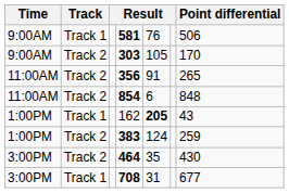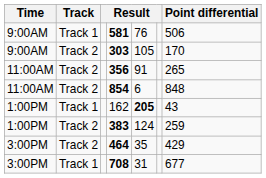464 | Point differential: 430 -> 429
